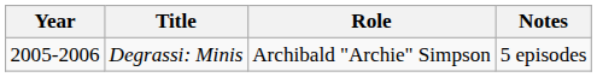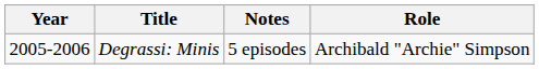columns swapped: Role <-> Notes
